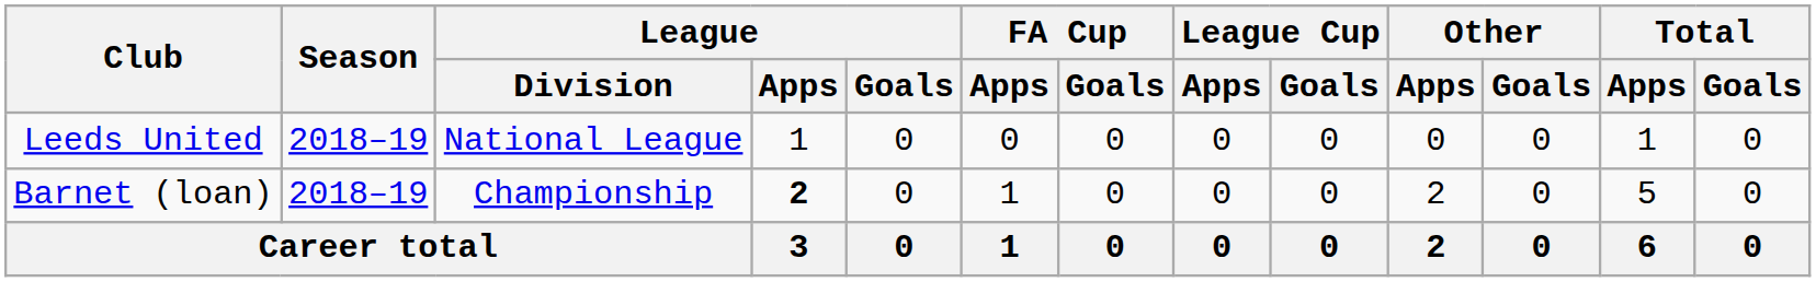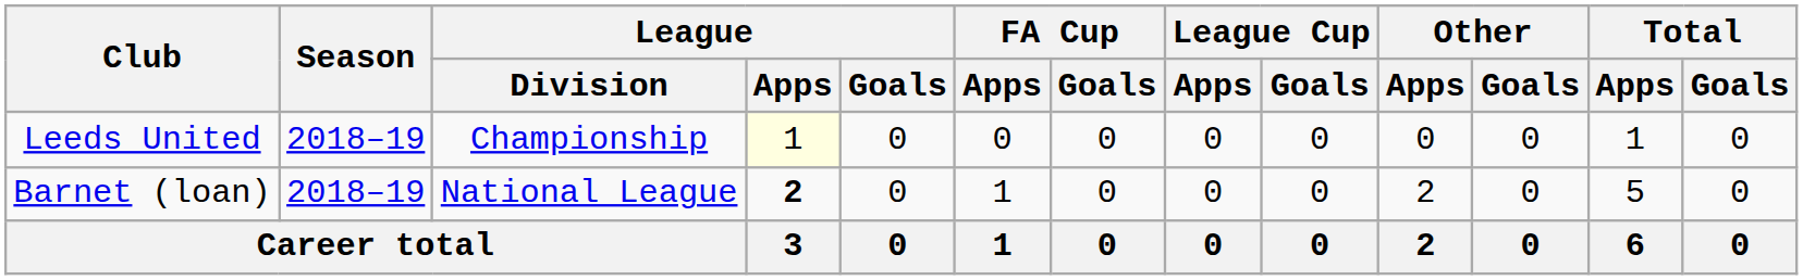Leeds United | League / Division: National League -> Championship
Leeds United | League / Apps: no background -> lightyellow background
Barnet (loan) | League / Division: Championship -> National League
